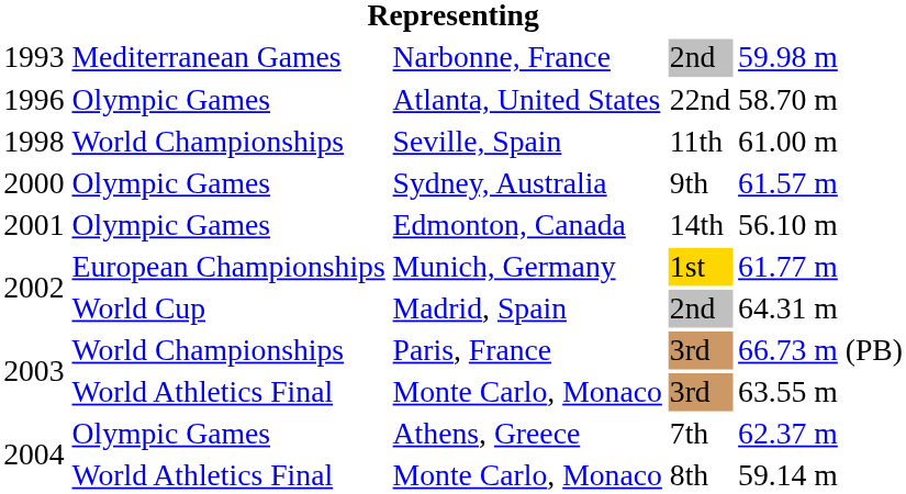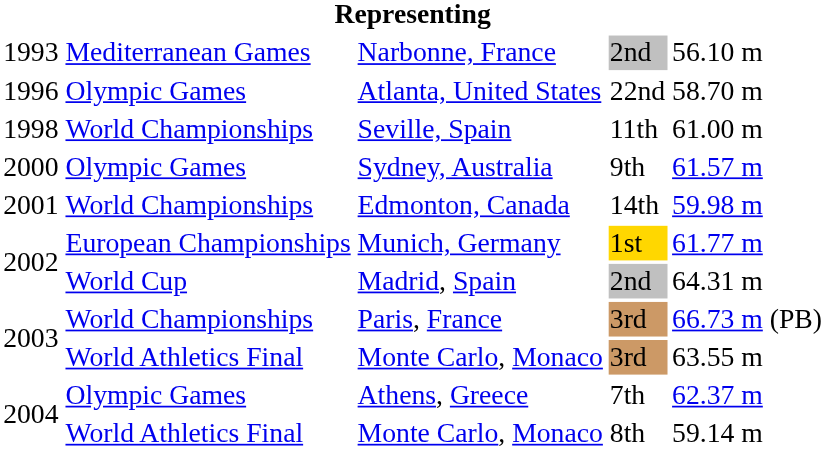Narbonne, France | column 5: 59.98 m -> 56.10 m
Edmonton, Canada | column 2: Olympic Games -> World Championships
Edmonton, Canada | column 5: 56.10 m -> 59.98 m
